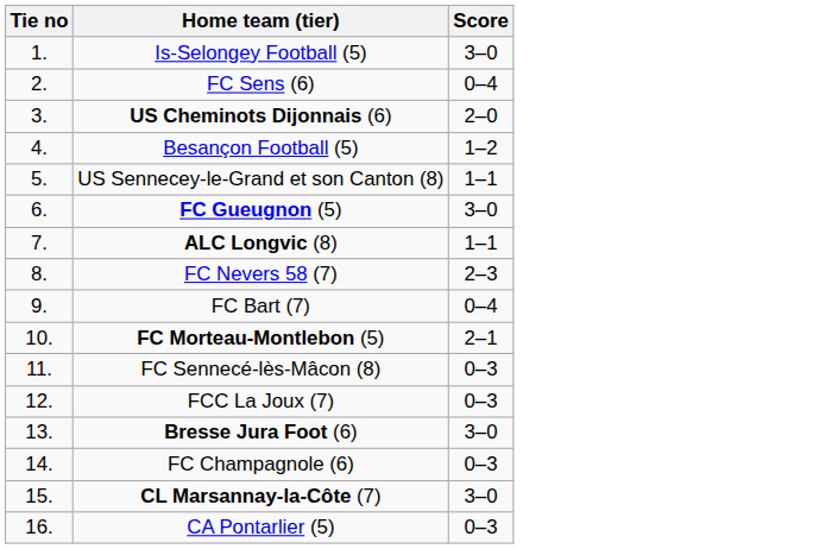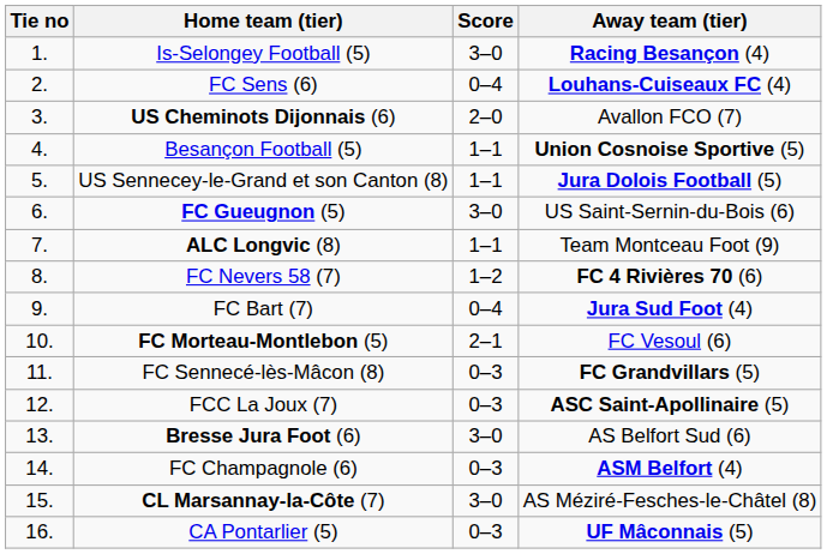+ column: Away team (tier) | Racing Besançon (4) | Louhans-Cuiseaux FC (4) | Avallon FCO (7) | Union Cosnoise Sportive (5) | Jura Dolois Football (5) | US Saint-Sernin-du-Bois (6) | Team Montceau Foot (9) | FC 4 Rivières 70 (6) | Jura Sud Foot (4) | FC Vesoul (6) | FC Grandvillars (5) | ASC Saint-Apollinaire (5) | AS Belfort Sud (6) | ASM Belfort (4) | AS Méziré-Fesches-le-Châtel (8) | UF Mâconnais (5)
Besançon Football (5) | Score: 1–2 -> 1–1
FC Nevers 58 (7) | Score: 2–3 -> 1–2
